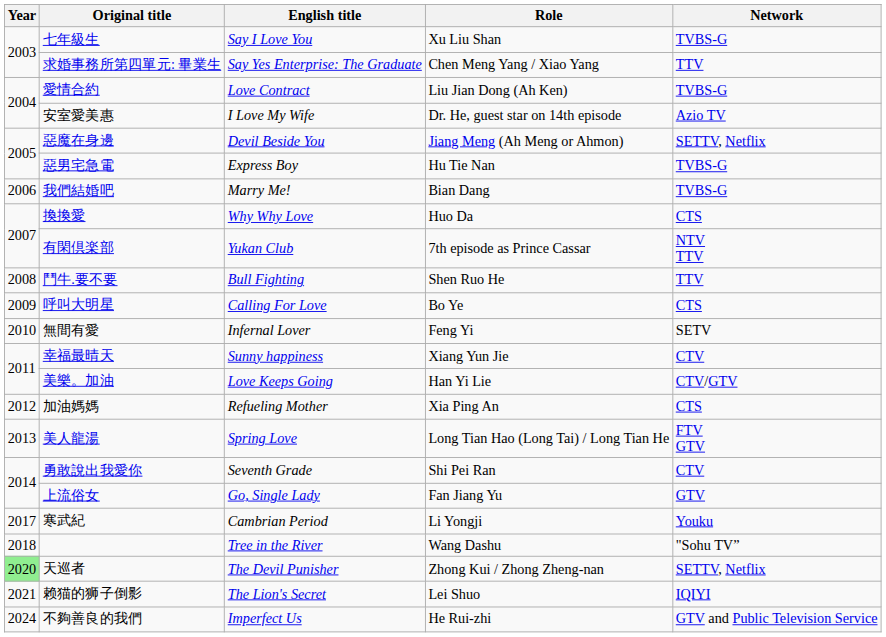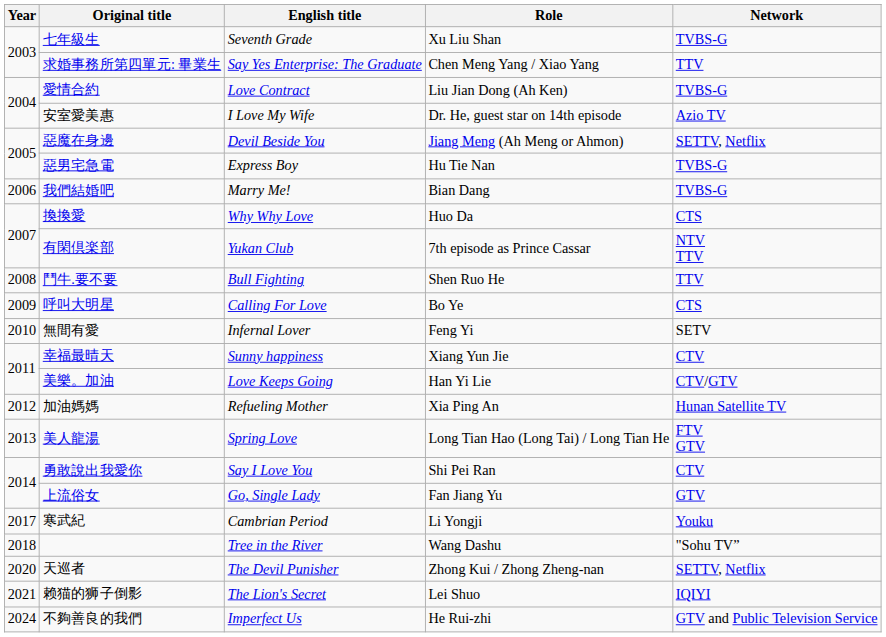七年級生 | English title: Say I Love You -> Seventh Grade
加油媽媽 | Network: CTS -> Hunan Satellite TV
勇敢說出我愛你 | English title: Seventh Grade -> Say I Love You
天巡者 | Year: lightgreen background -> no background
